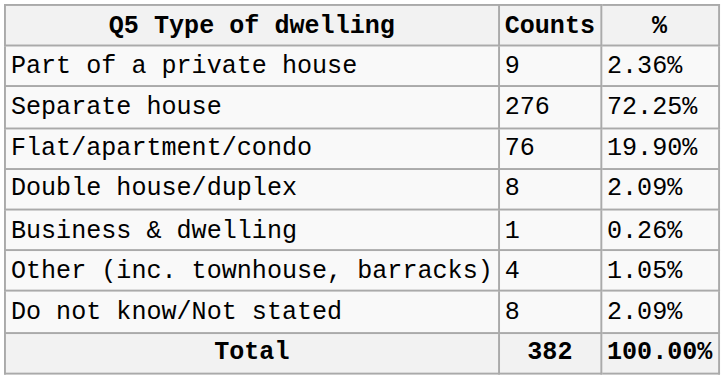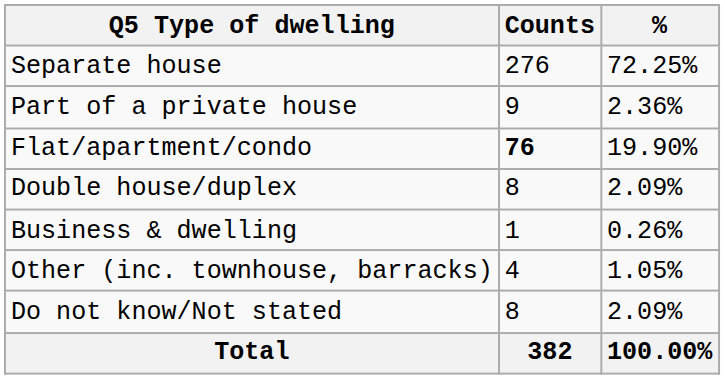rows swapped: Separate house <-> Part of a private house
Flat/apartment/condo | Counts: normal -> bold
